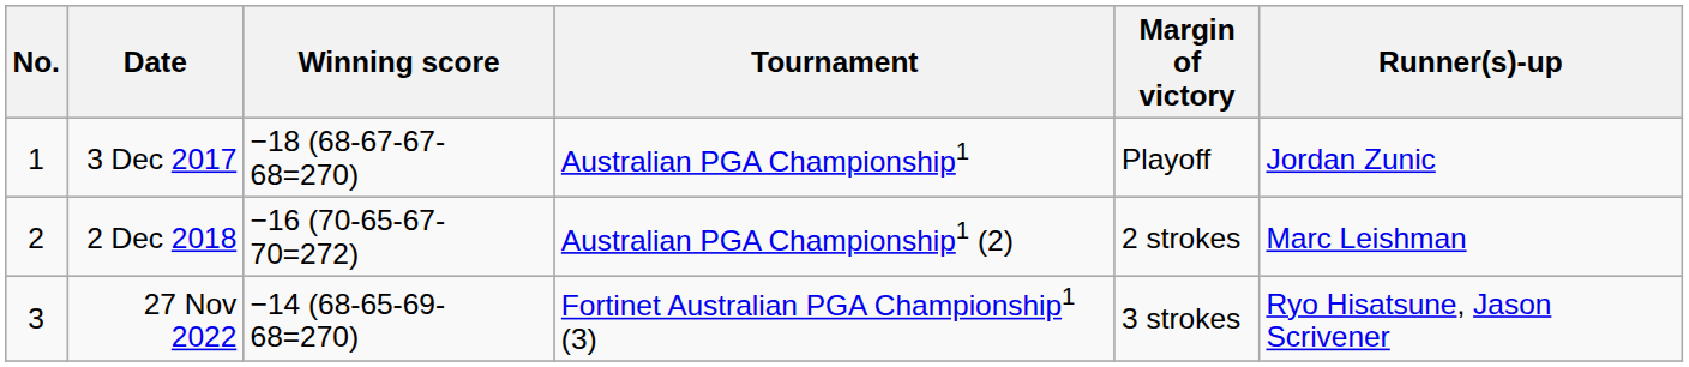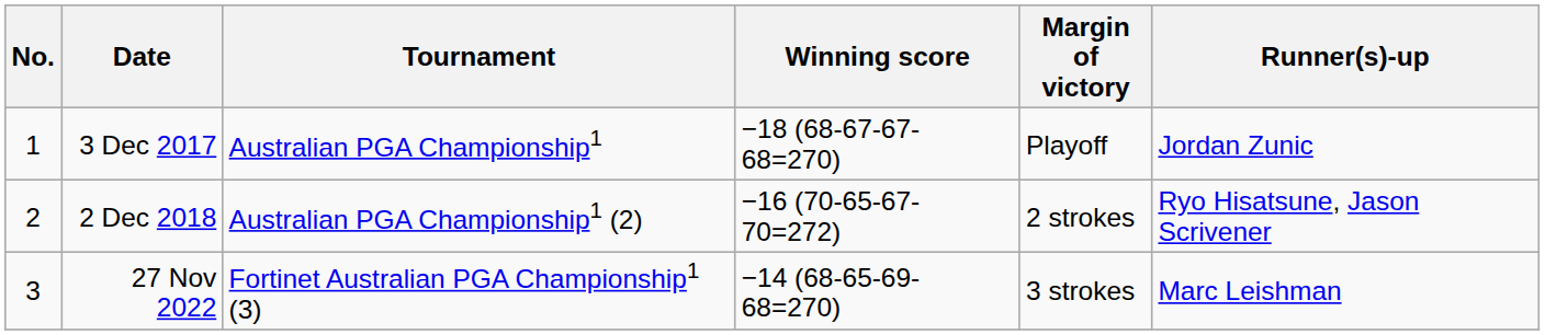columns swapped: Tournament <-> Winning score
2 Dec 2018 | Runner(s)-up: Marc Leishman -> Ryo Hisatsune, Jason Scrivener
27 Nov 2022 | Runner(s)-up: Ryo Hisatsune, Jason Scrivener -> Marc Leishman
